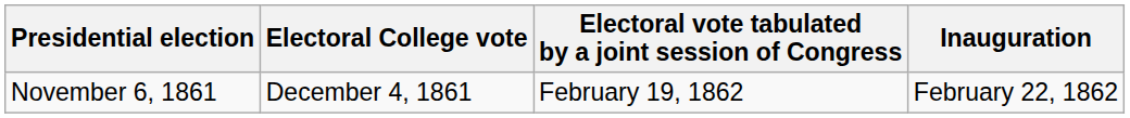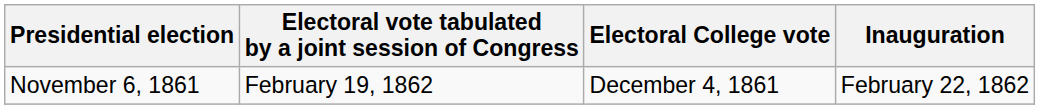columns swapped: Electoral College vote <-> Electoral vote tabulated by a joint session of Congress
